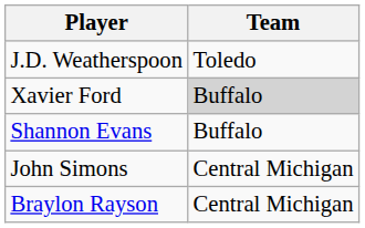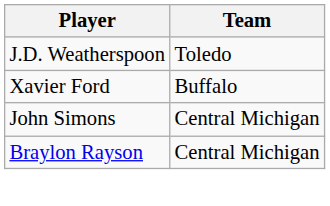Xavier Ford | Team: lightgrey background -> no background
- row: Shannon Evans | Buffalo
